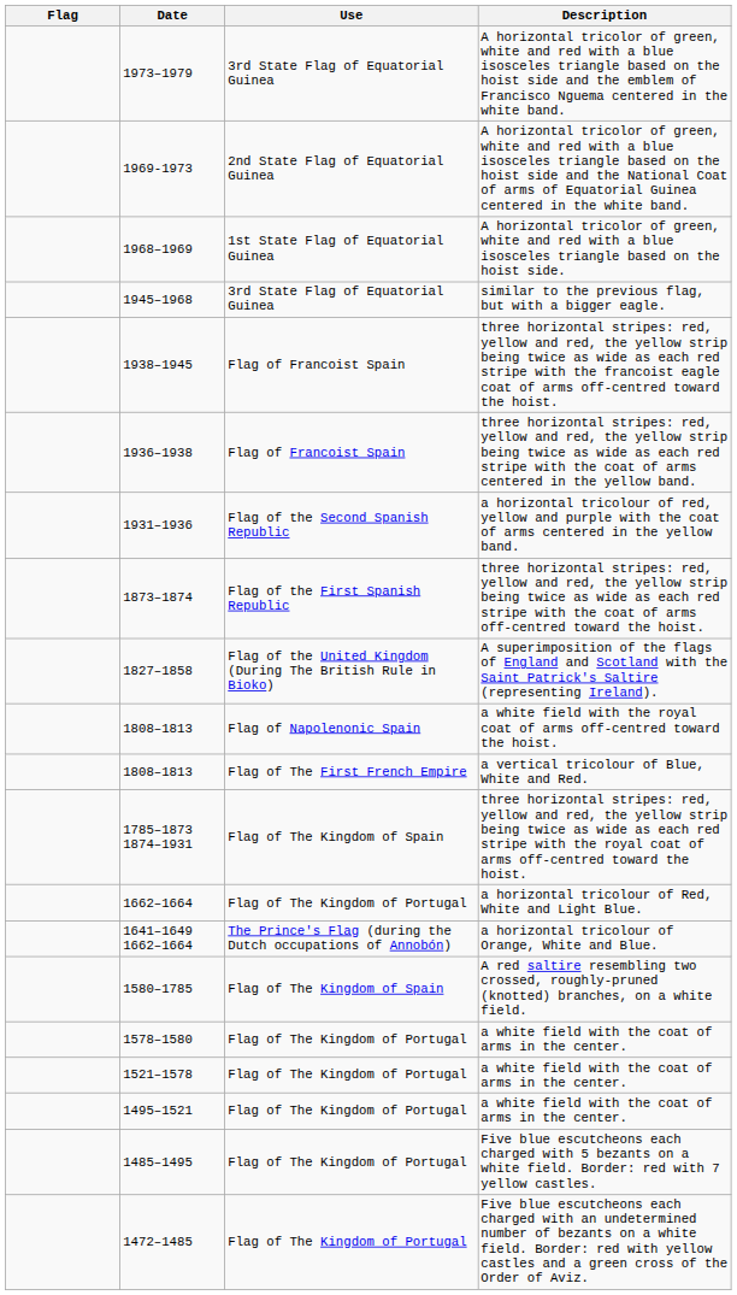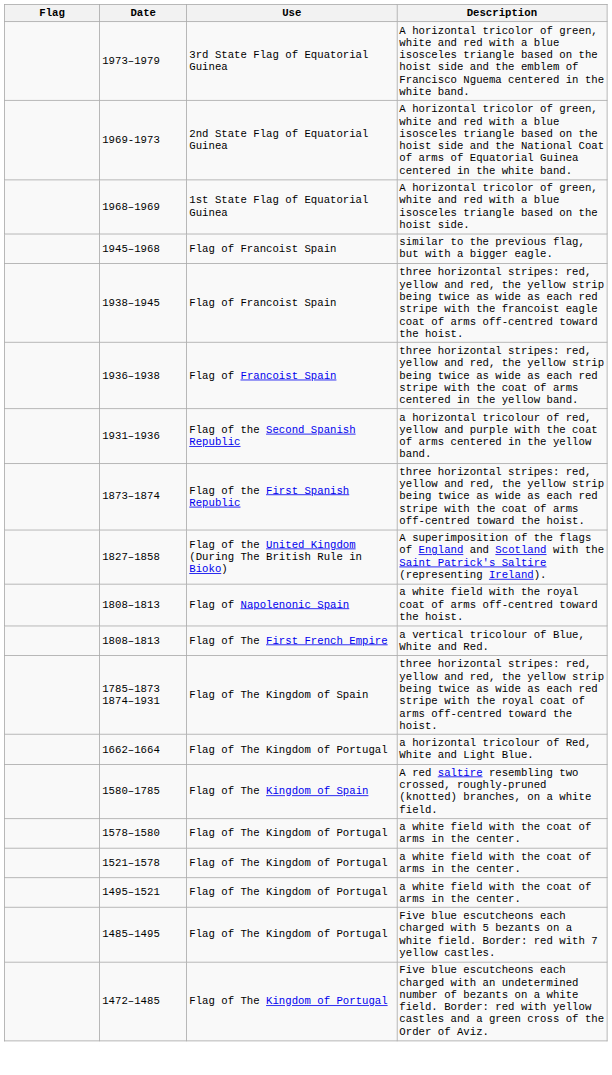similar to the previous flag, but with a bigger eagle. | Use: 3rd State Flag of Equatorial Guinea -> Flag of Francoist Spain
- row: 1641–1649 1662–1664 | The Prince's Flag (during the Dutch occupations of Annobón) | a horizontal tricolour of Orange, White and Blue.
